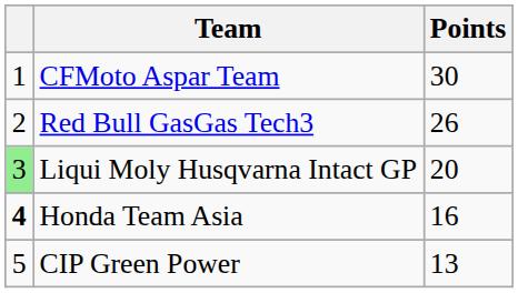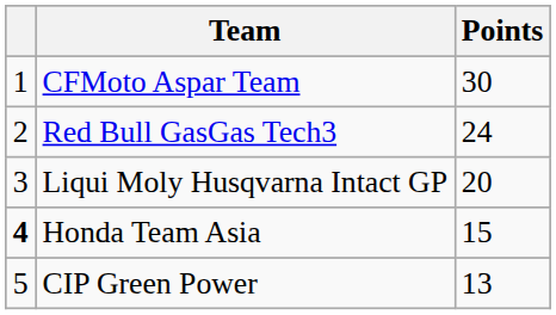Red Bull GasGas Tech3 | Points: 26 -> 24
Liqui Moly Husqvarna Intact GP | column 1: lightgreen background -> no background
Honda Team Asia | Points: 16 -> 15
